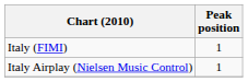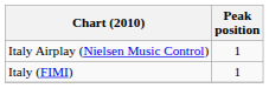rows swapped: Italy (FIMI) <-> Italy Airplay (Nielsen Music Control)
